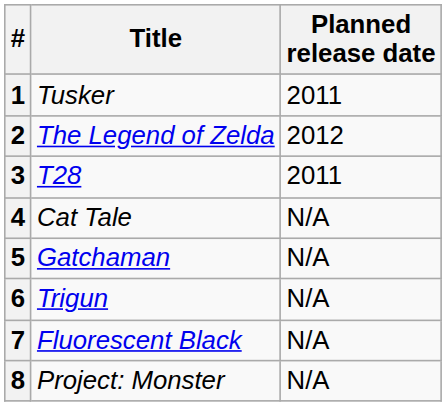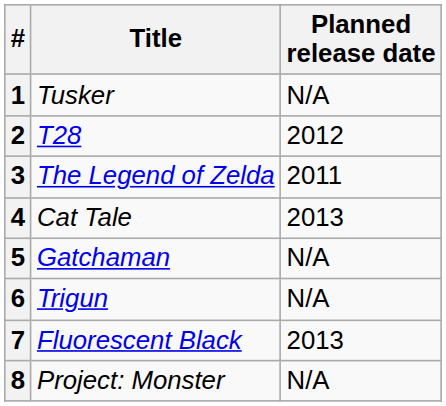1 | Planned release date: 2011 -> N/A
2 | Title: The Legend of Zelda -> T28
3 | Title: T28 -> The Legend of Zelda
4 | Planned release date: N/A -> 2013
7 | Planned release date: N/A -> 2013
